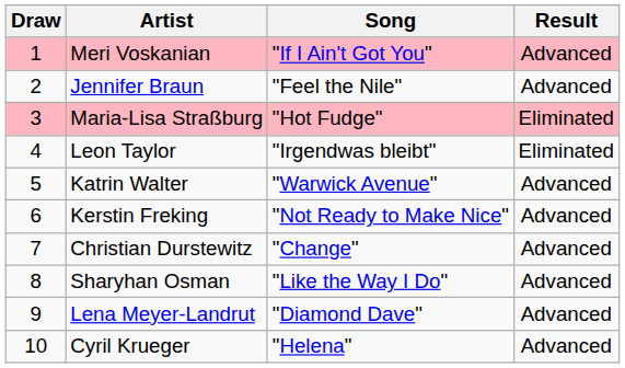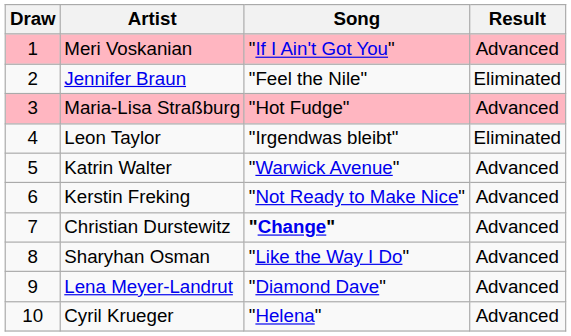Jennifer Braun | Result: Advanced -> Eliminated
Maria-Lisa Straßburg | Result: Eliminated -> Advanced
Christian Durstewitz | Song: normal -> bold
